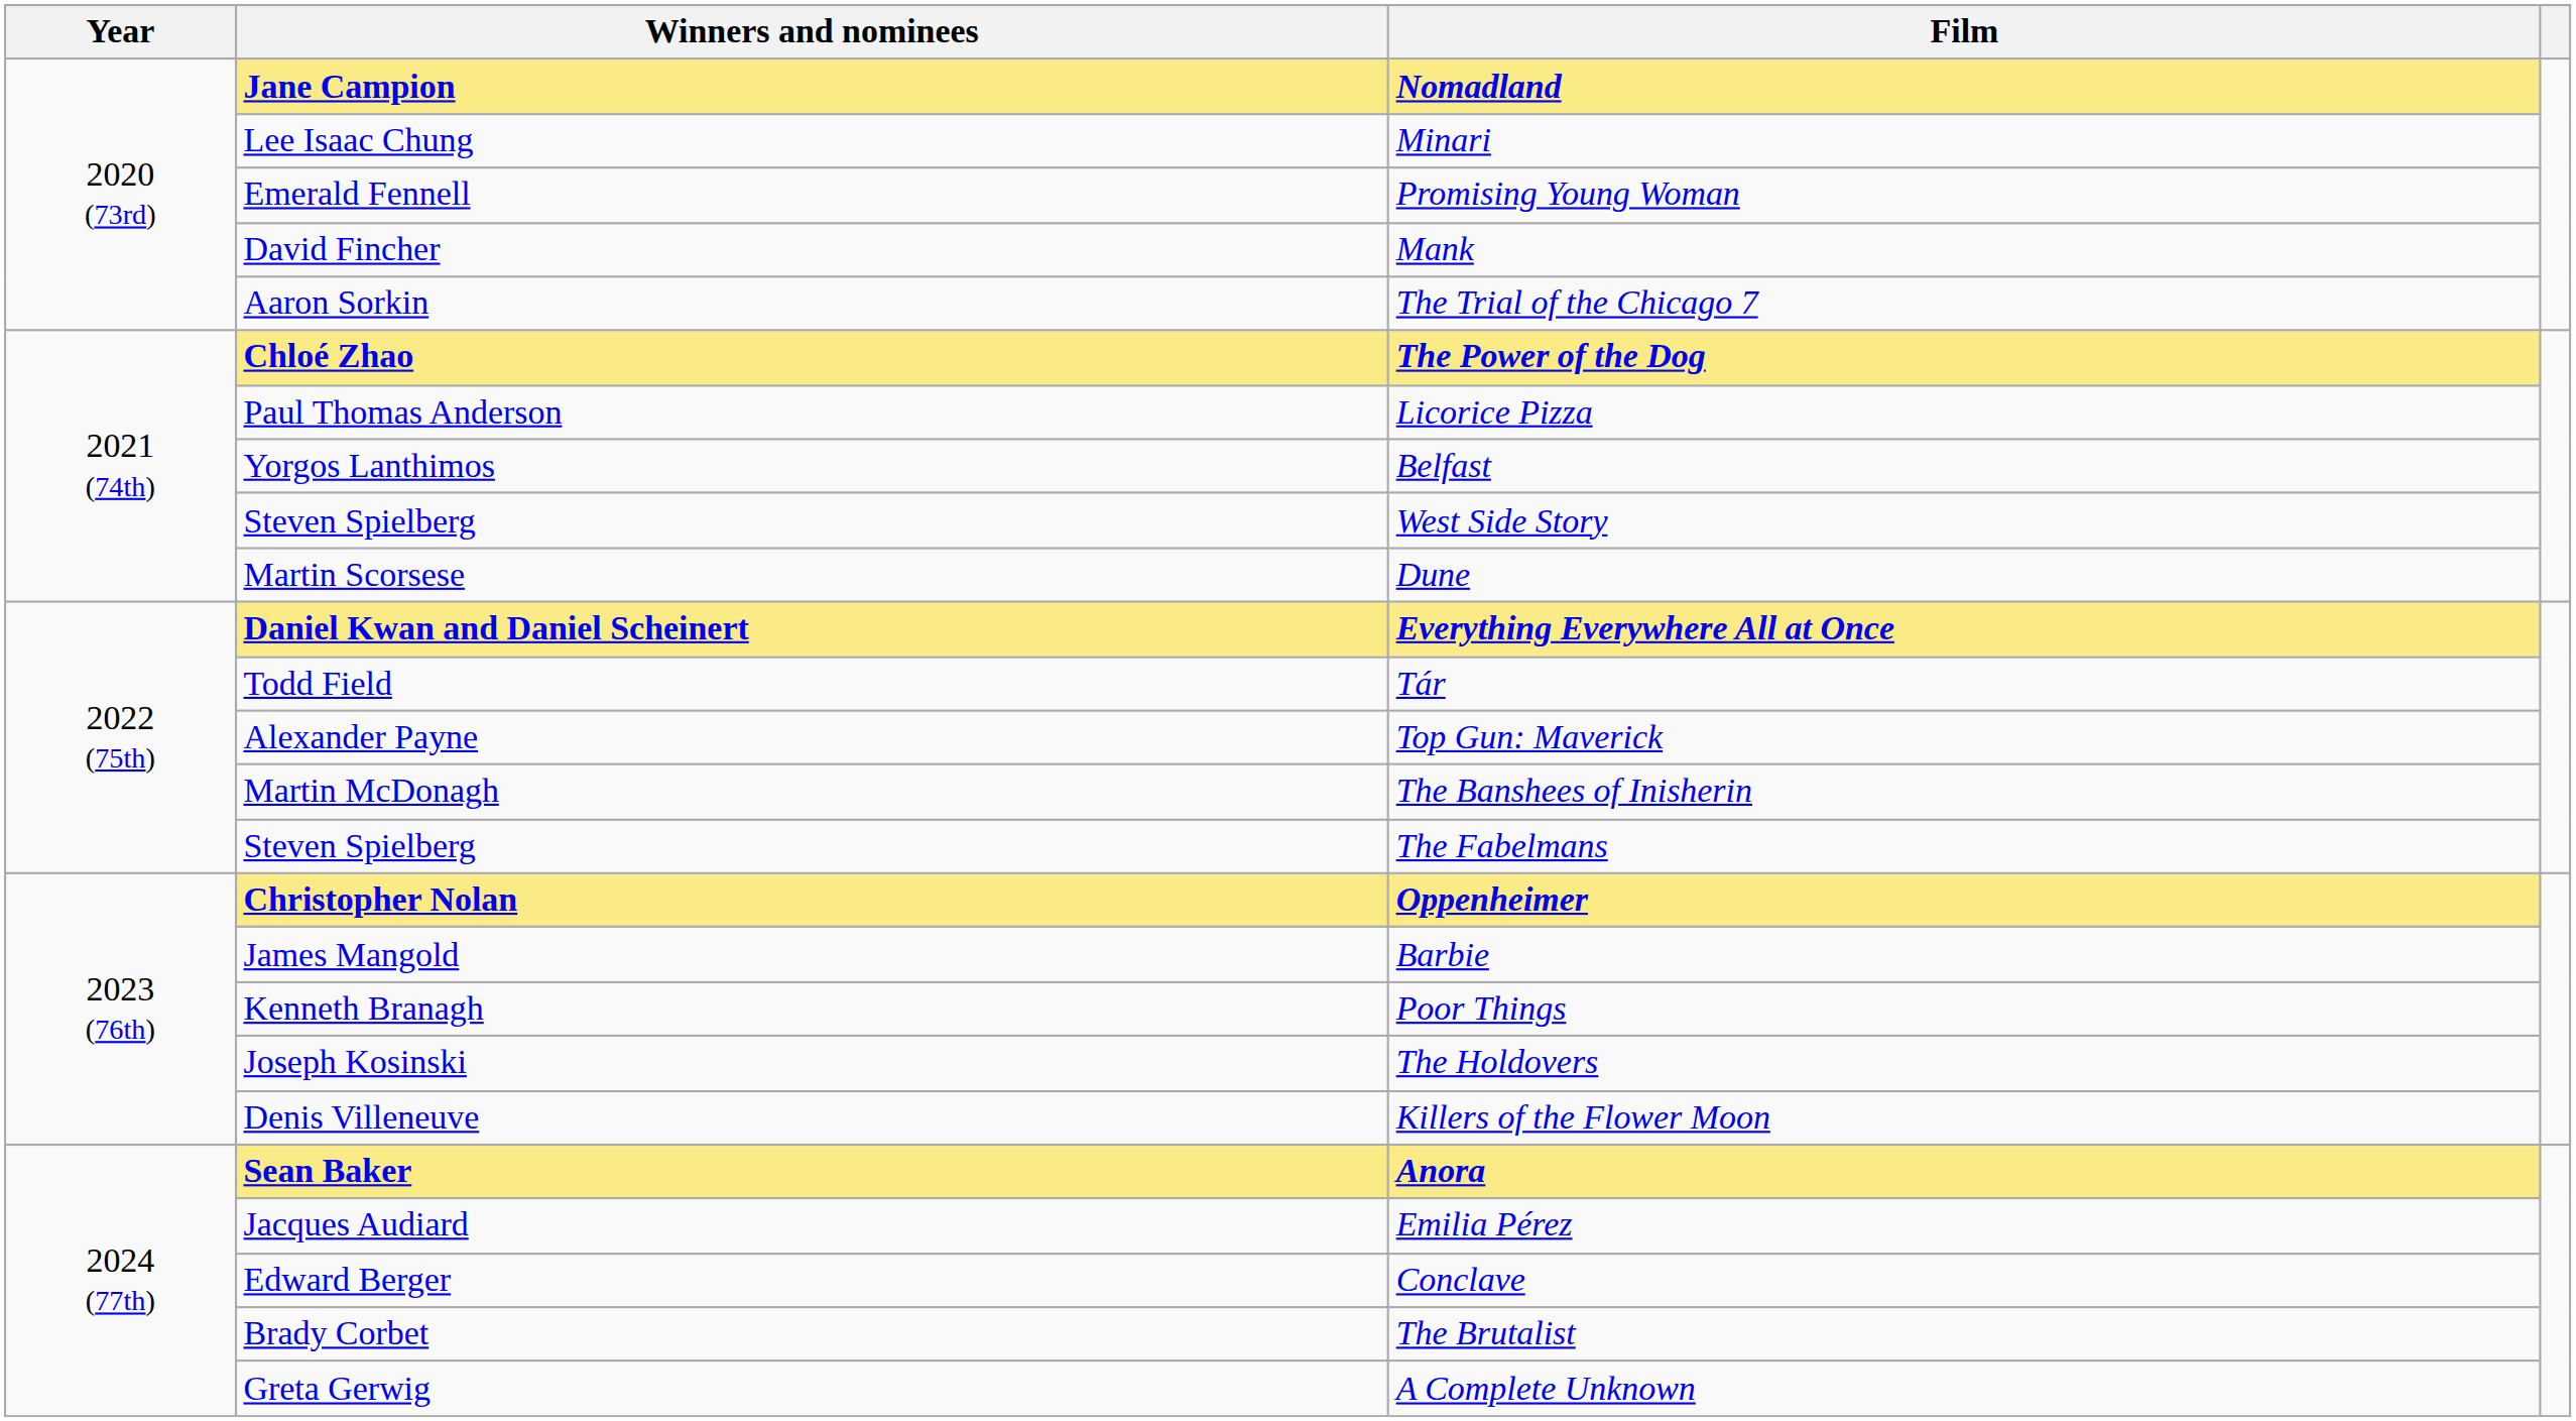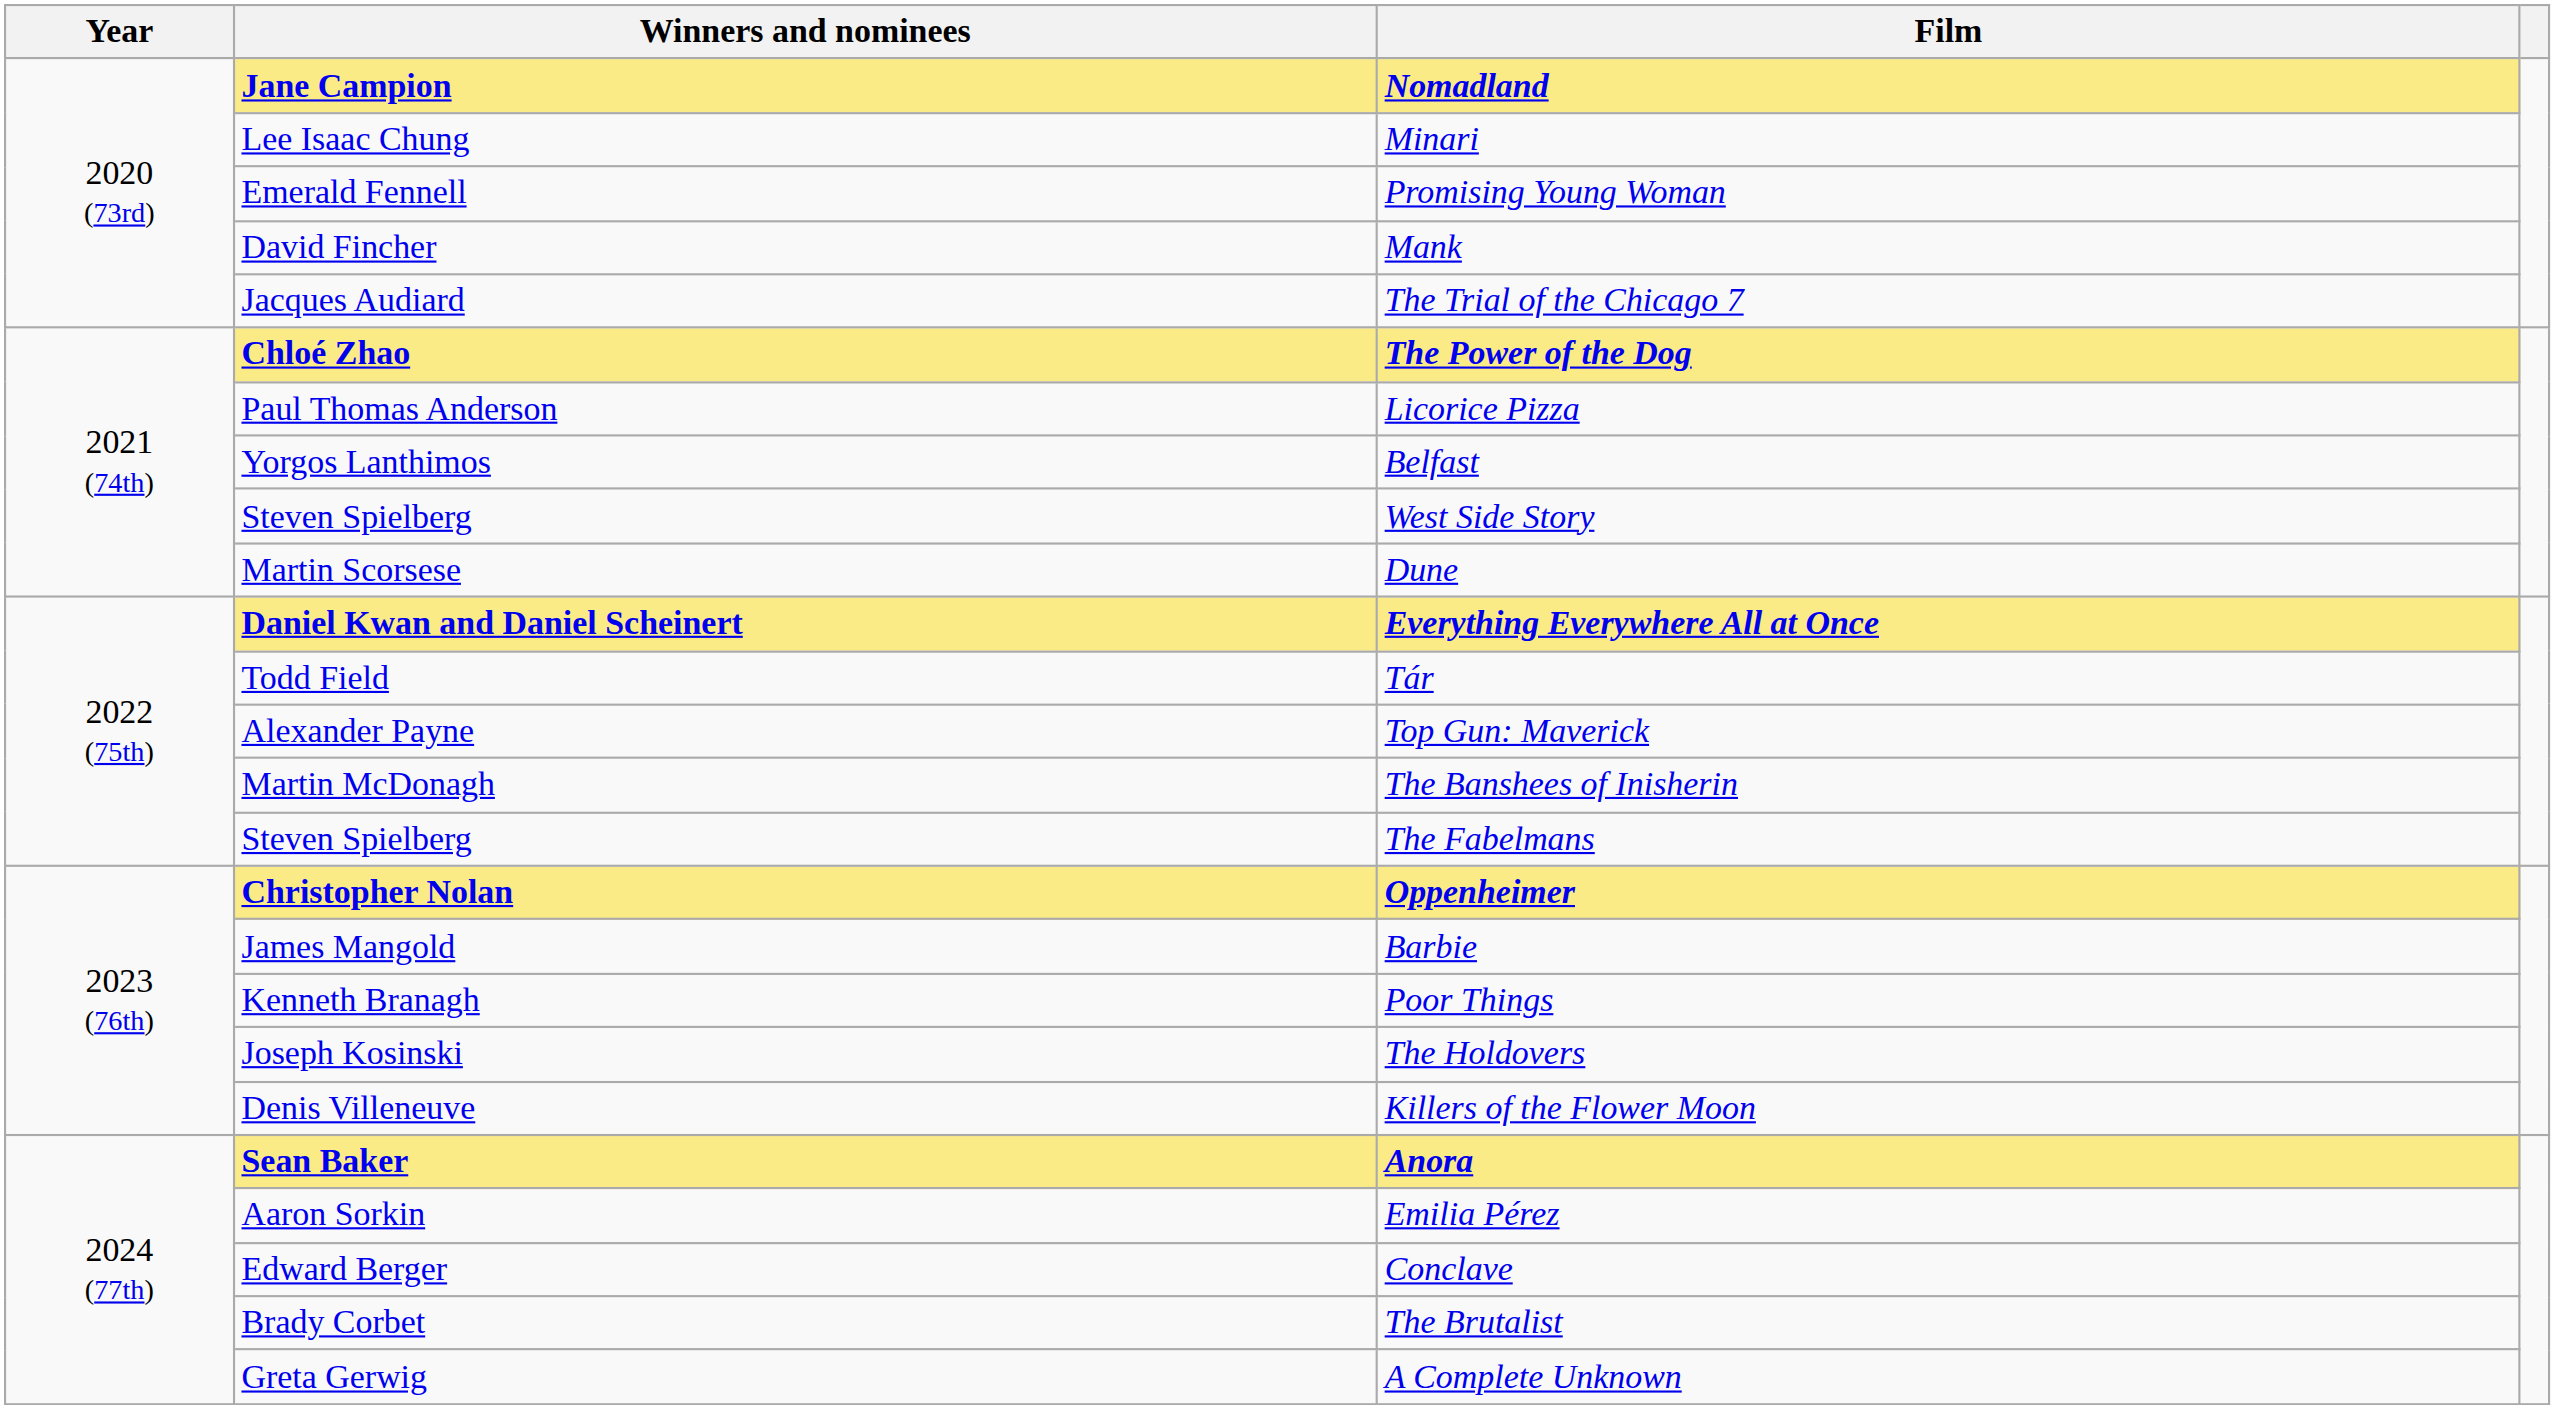The Trial of the Chicago 7 | Winners and nominees: Aaron Sorkin -> Jacques Audiard
Emilia Pérez | Winners and nominees: Jacques Audiard -> Aaron Sorkin
